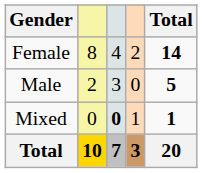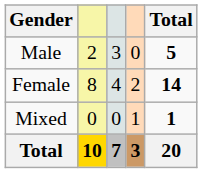rows swapped: Female <-> Male
Mixed | column 3: bold -> normal
